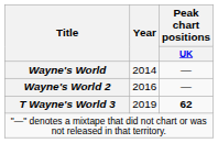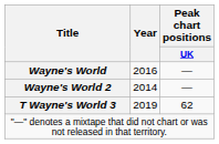Wayne's World | Year: 2014 -> 2016
Wayne's World 2 | Year: 2016 -> 2014
T Wayne's World 3 | Peak chart positions / UK: bold -> normal
